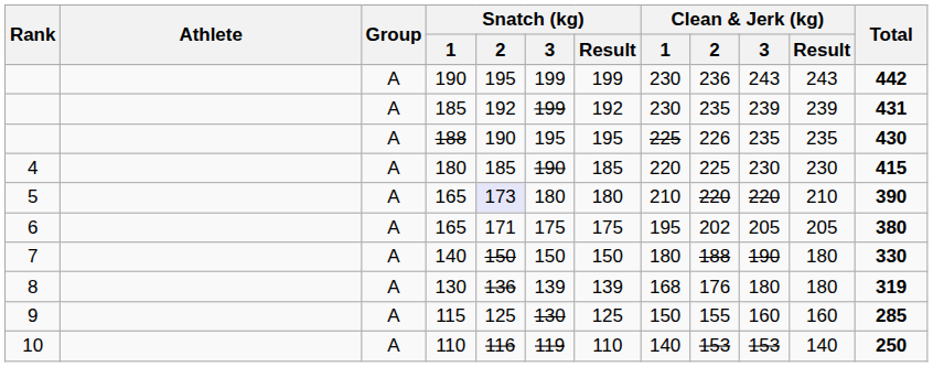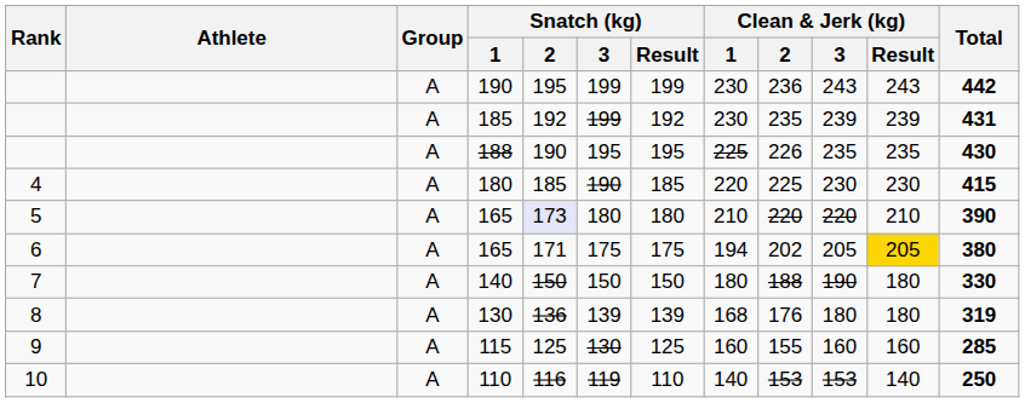6 / 165 | Clean & Jerk (kg) / 1: 195 -> 194
6 / 165 | Clean & Jerk (kg) / Result: no background -> gold background
115 | Clean & Jerk (kg) / 1: 150 -> 160
